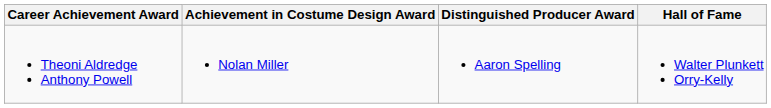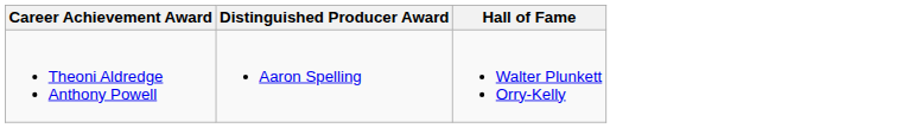- column: Achievement in Costume Design Award | Nolan Miller
